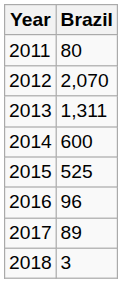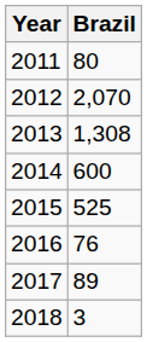2013 | Brazil: 1,311 -> 1,308
2016 | Brazil: 96 -> 76
